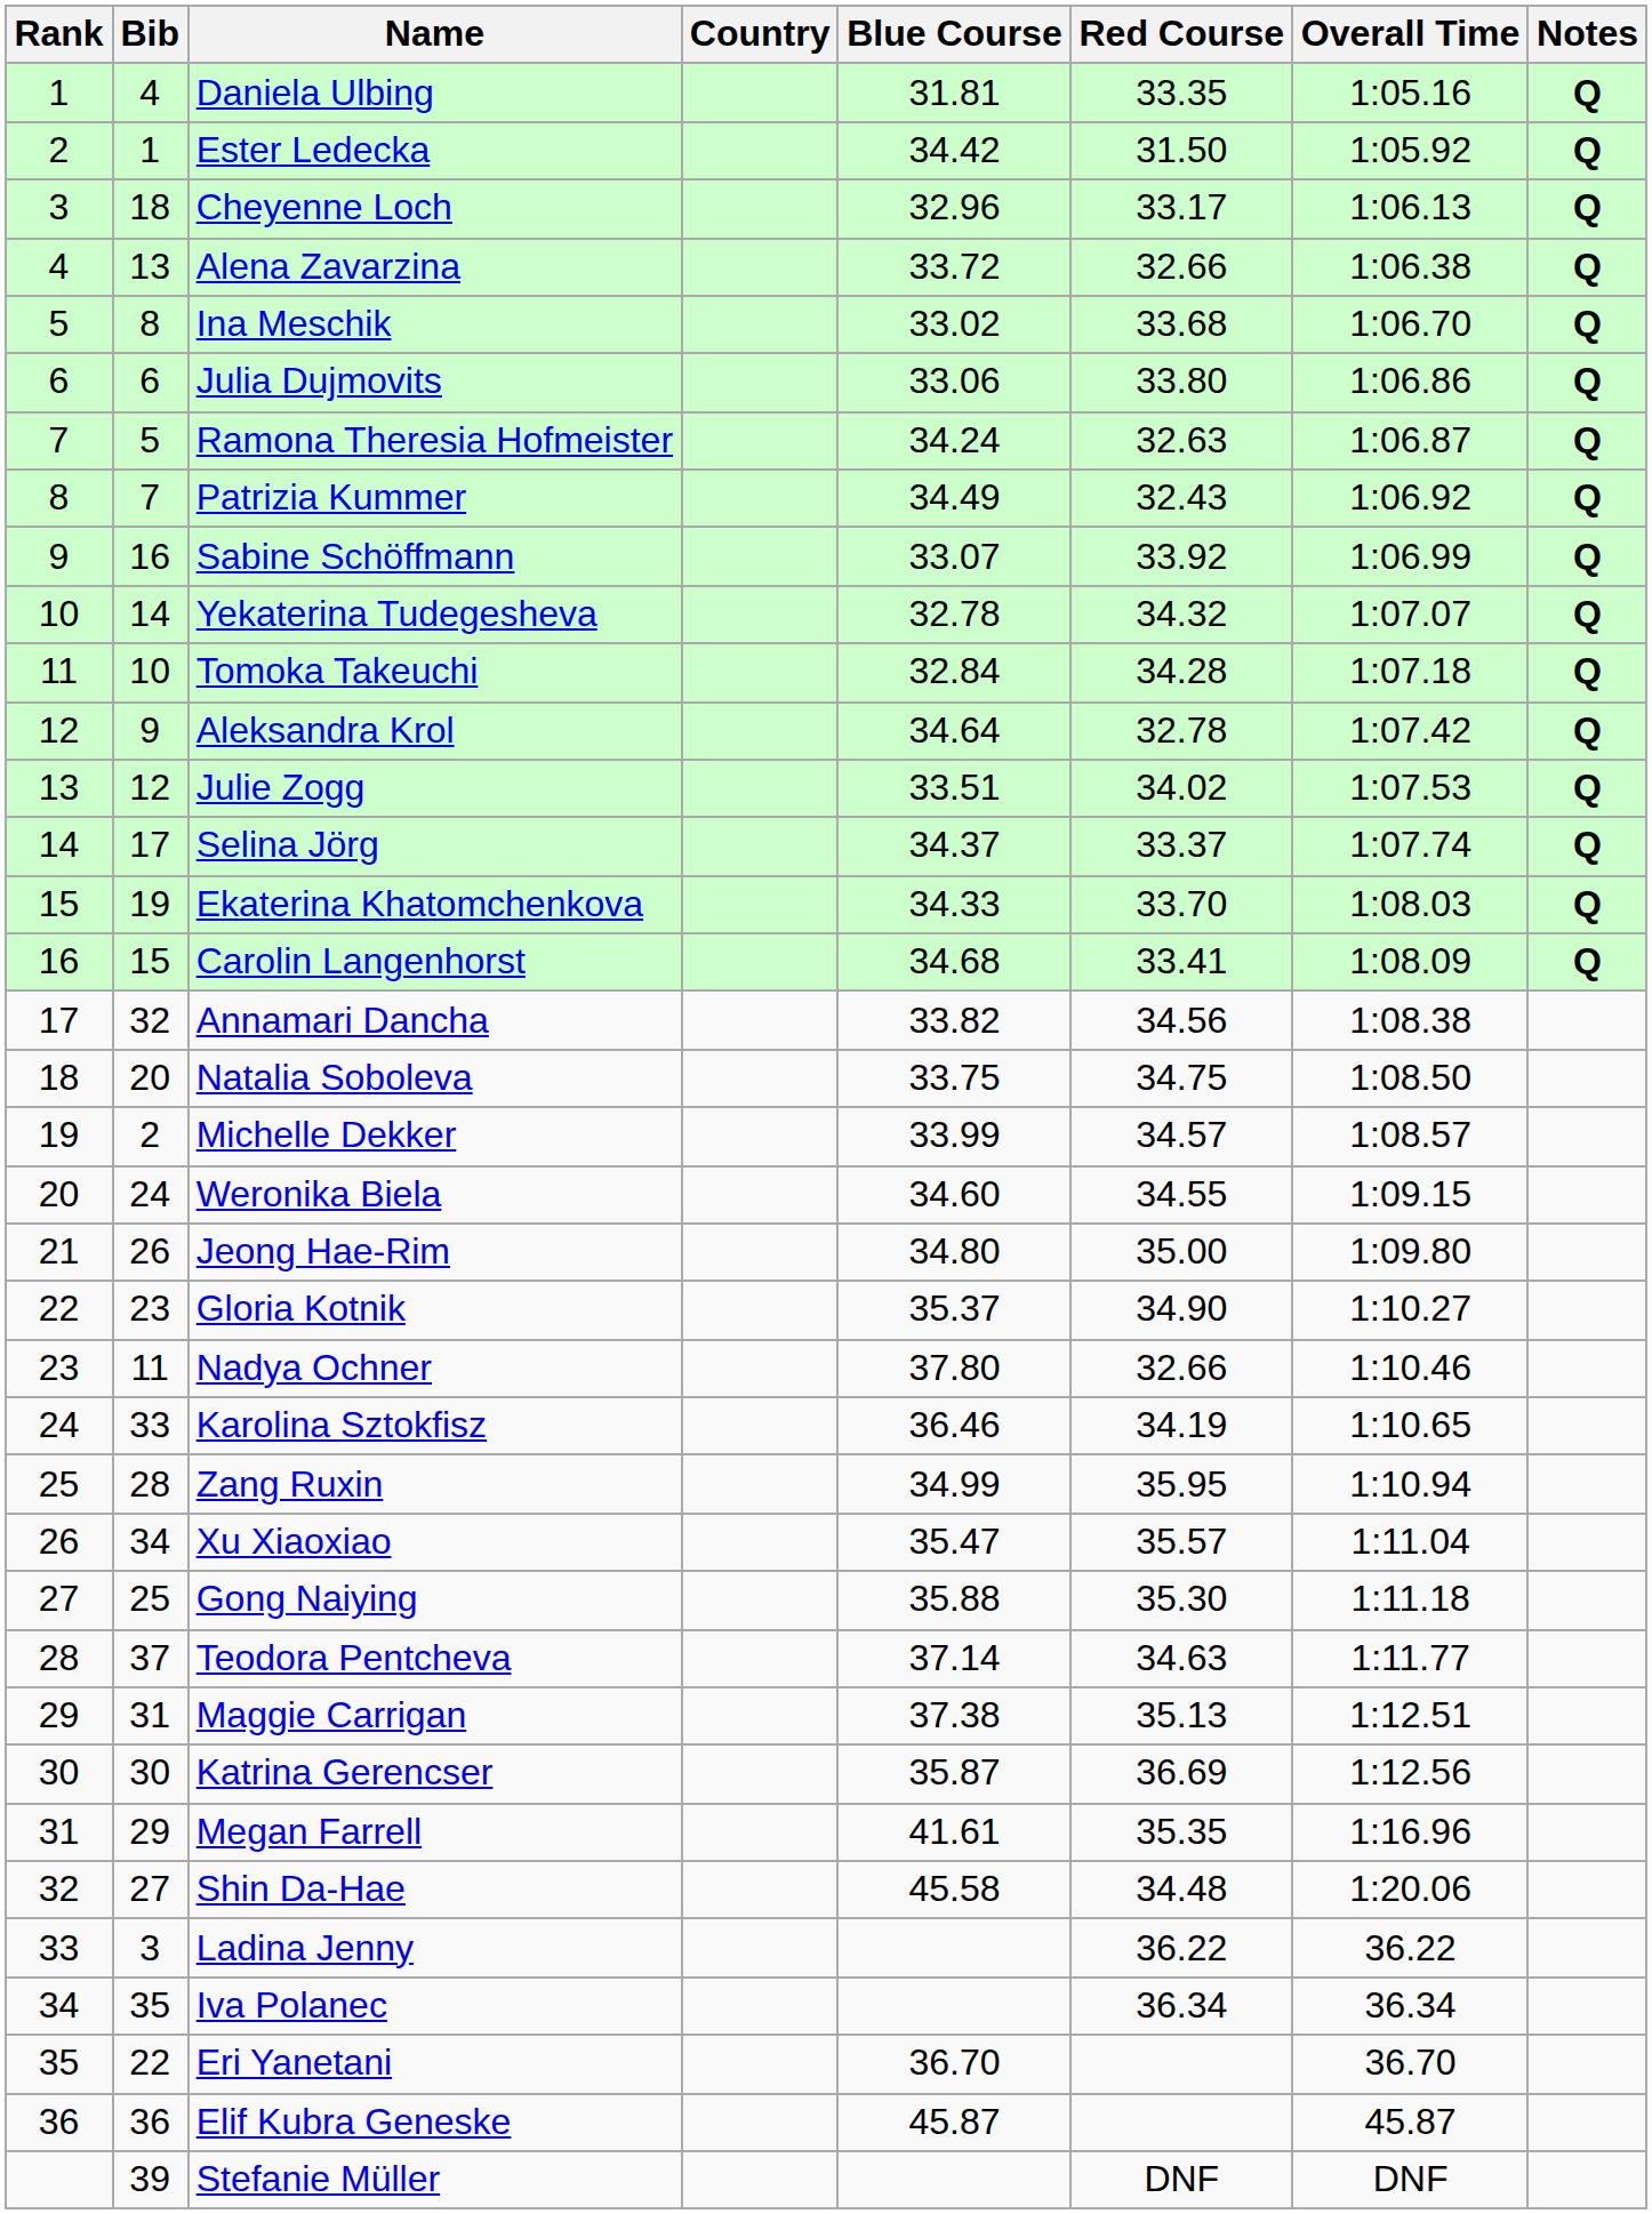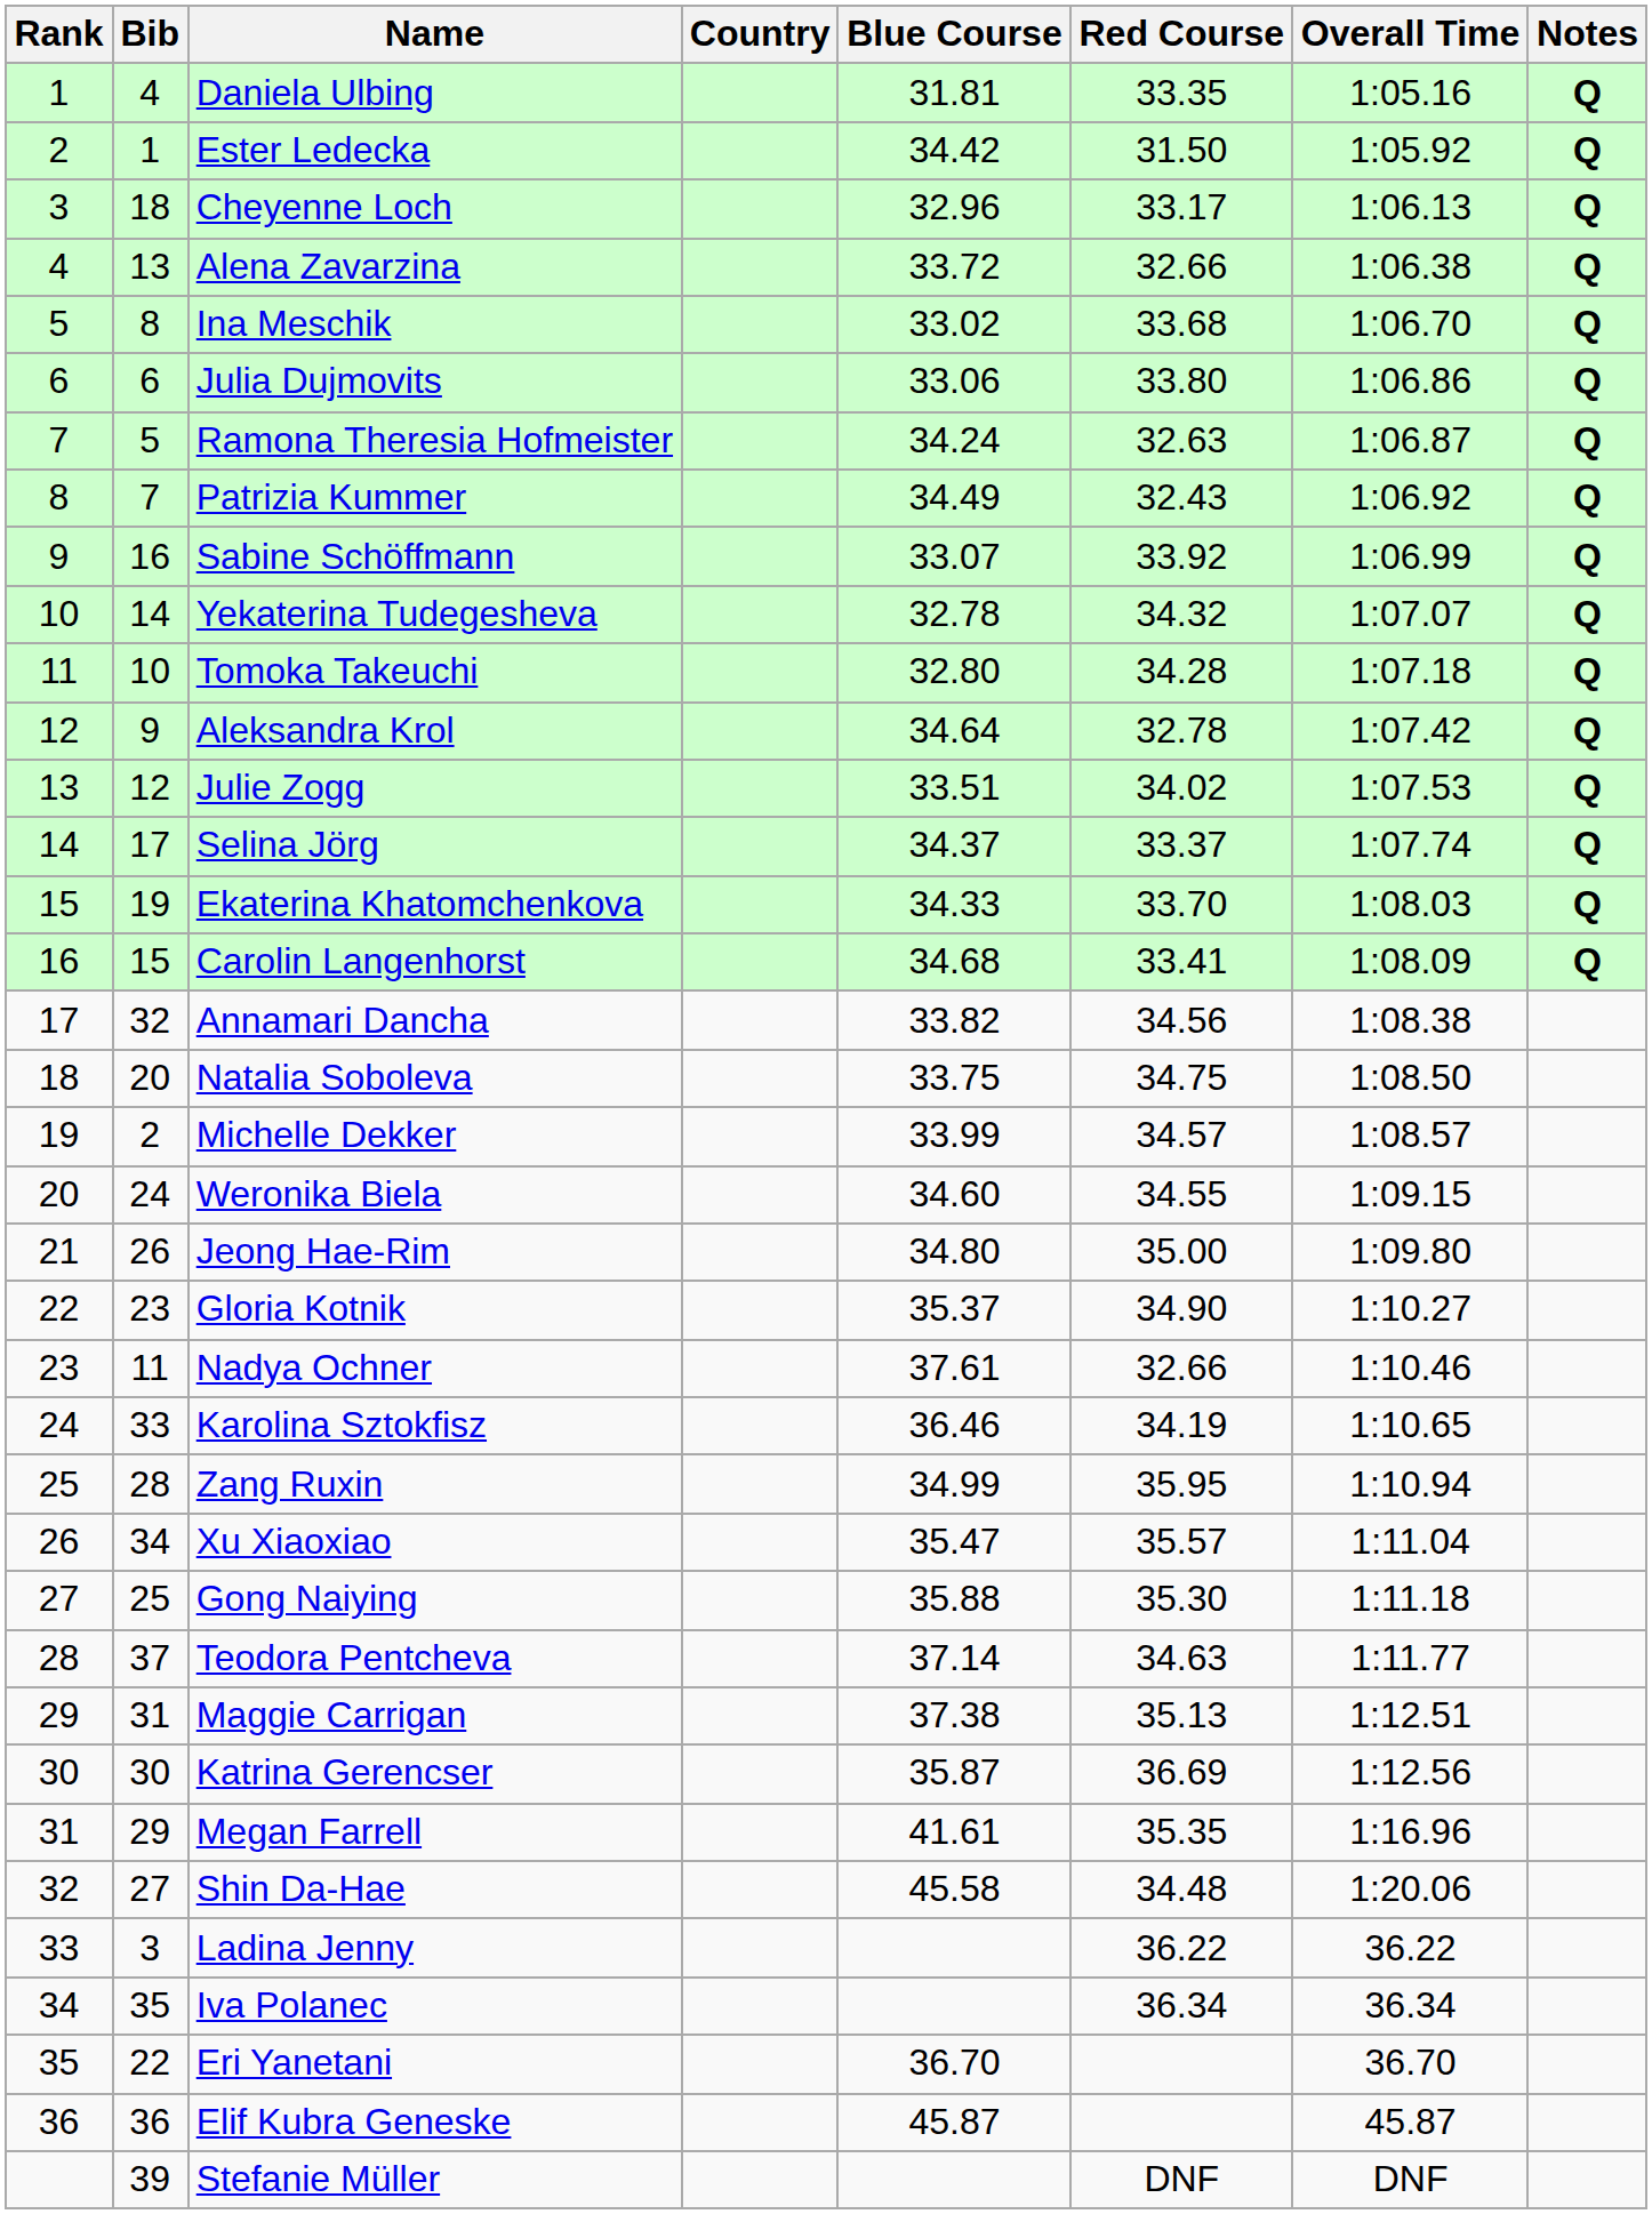Tomoka Takeuchi | Blue Course: 32.84 -> 32.80
Nadya Ochner | Blue Course: 37.80 -> 37.61
